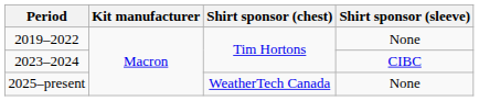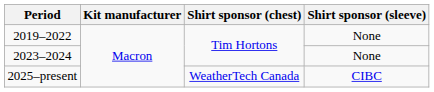2023–2024 | Shirt sponsor (sleeve): CIBC -> None
2025–present | Shirt sponsor (sleeve): None -> CIBC
